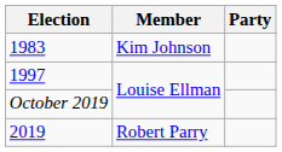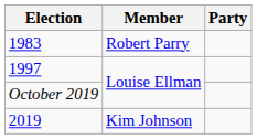1983 | Member: Kim Johnson -> Robert Parry
2019 | Member: Robert Parry -> Kim Johnson
